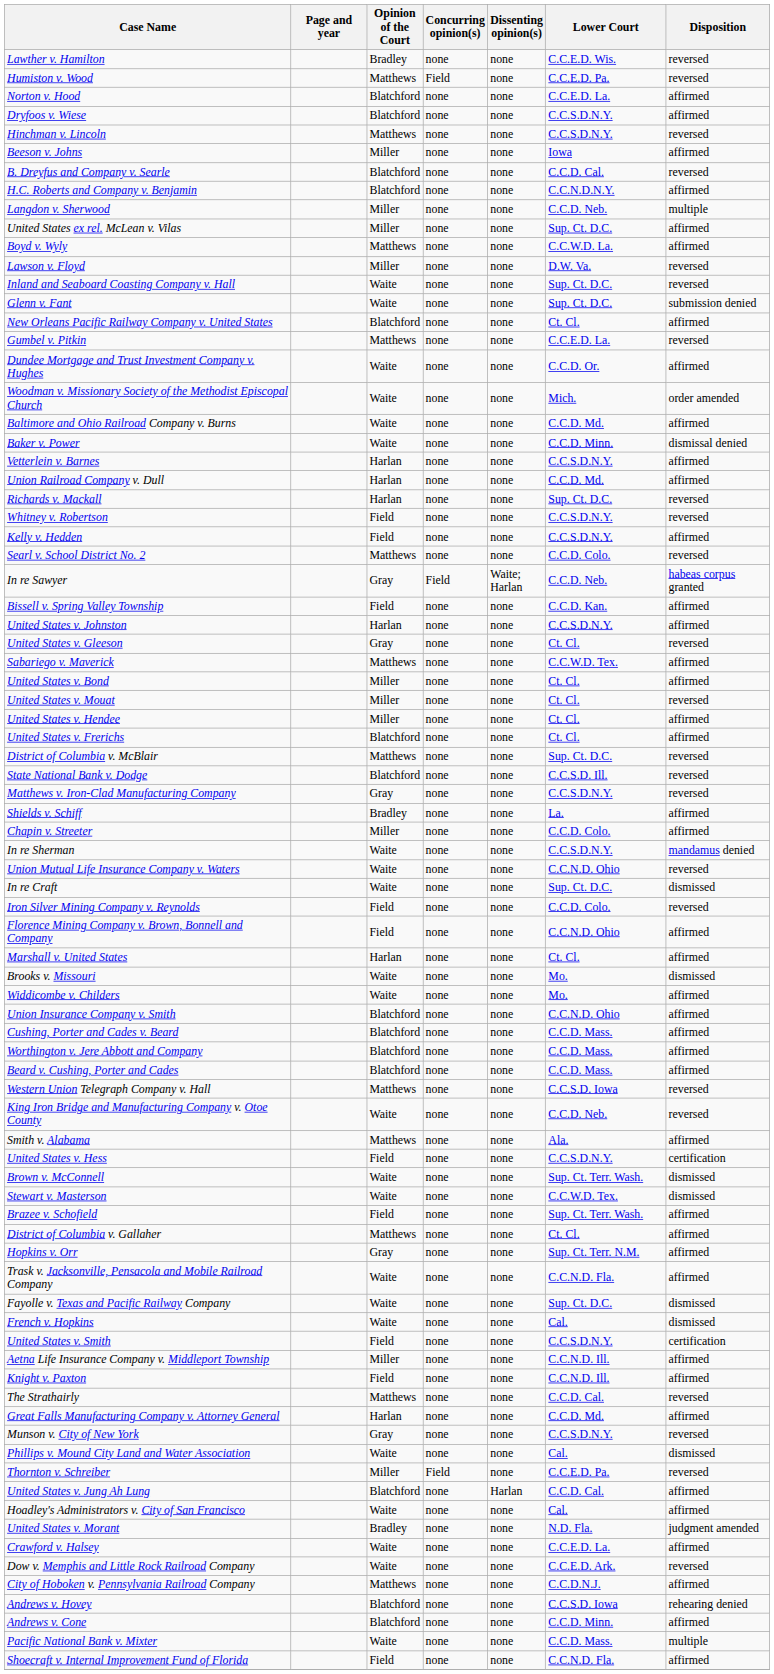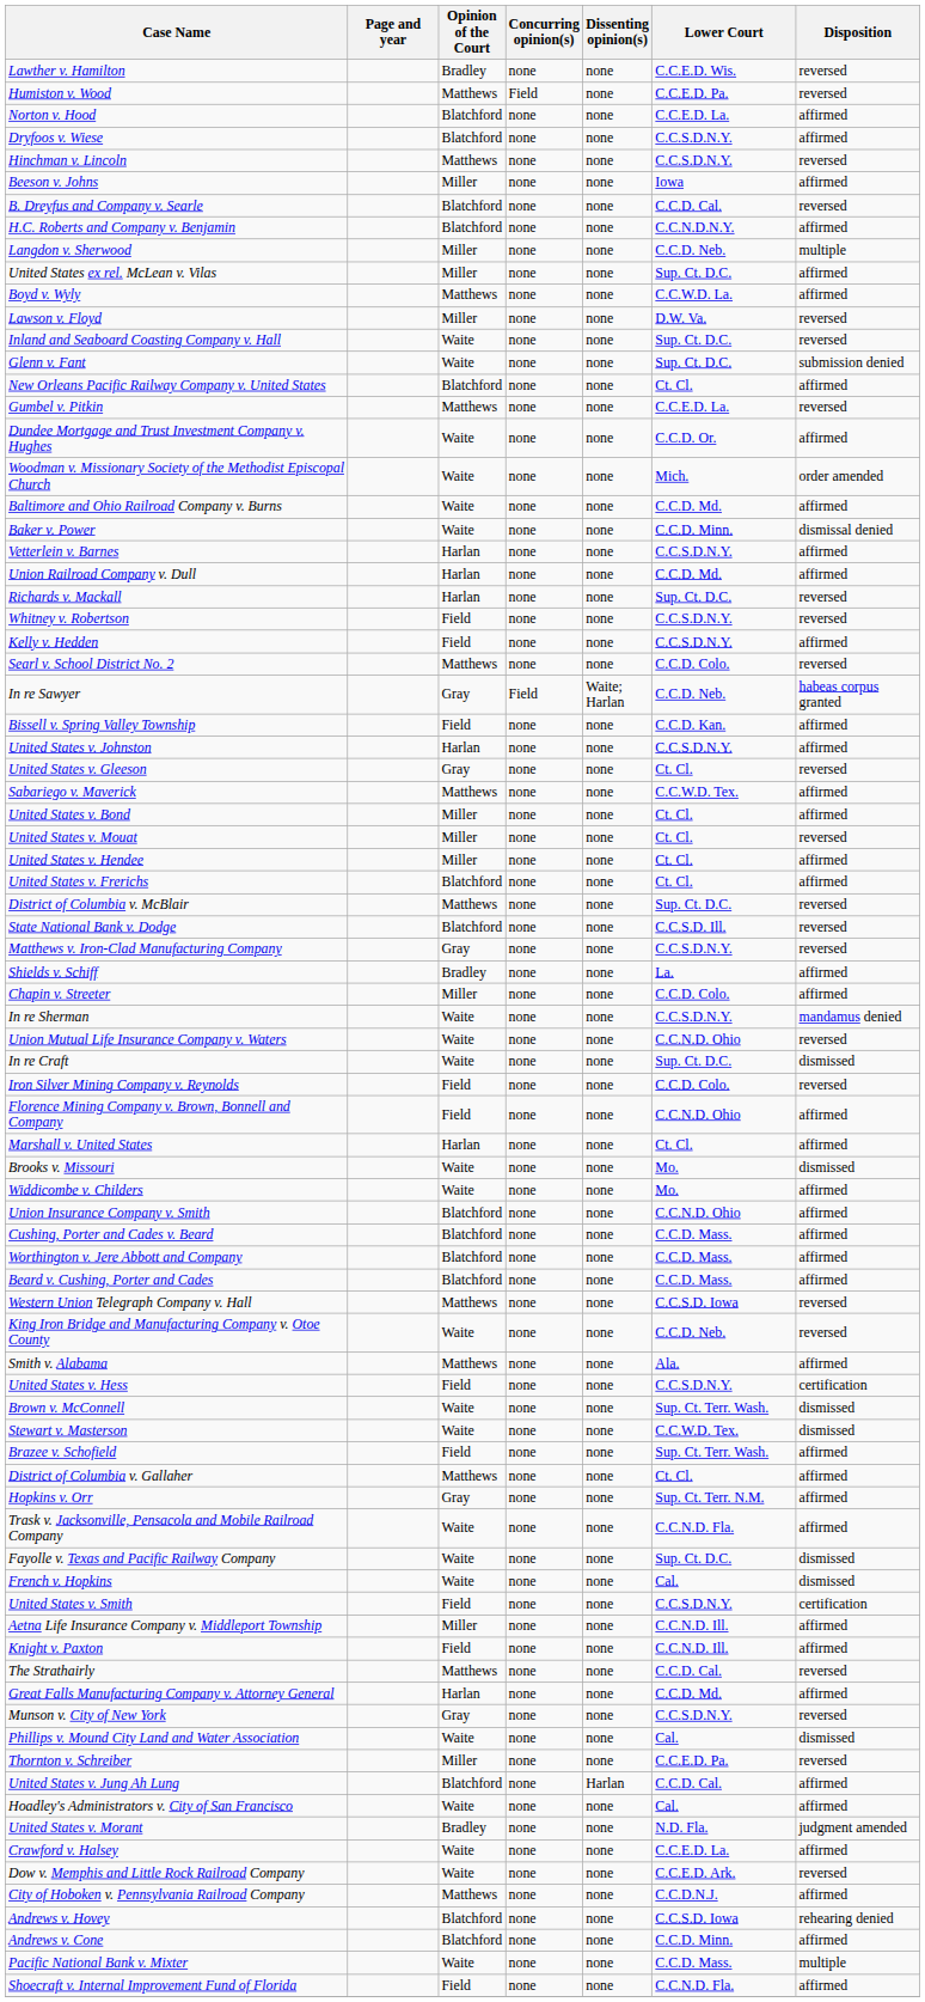Thornton v. Schreiber | Concurring opinion(s): Field -> none
